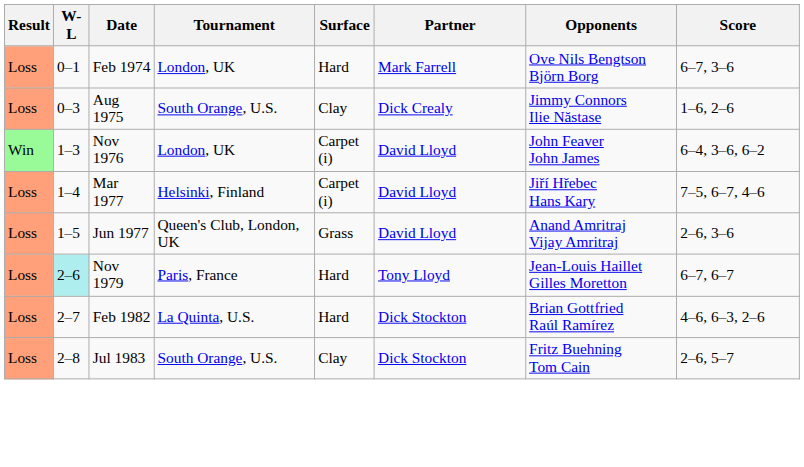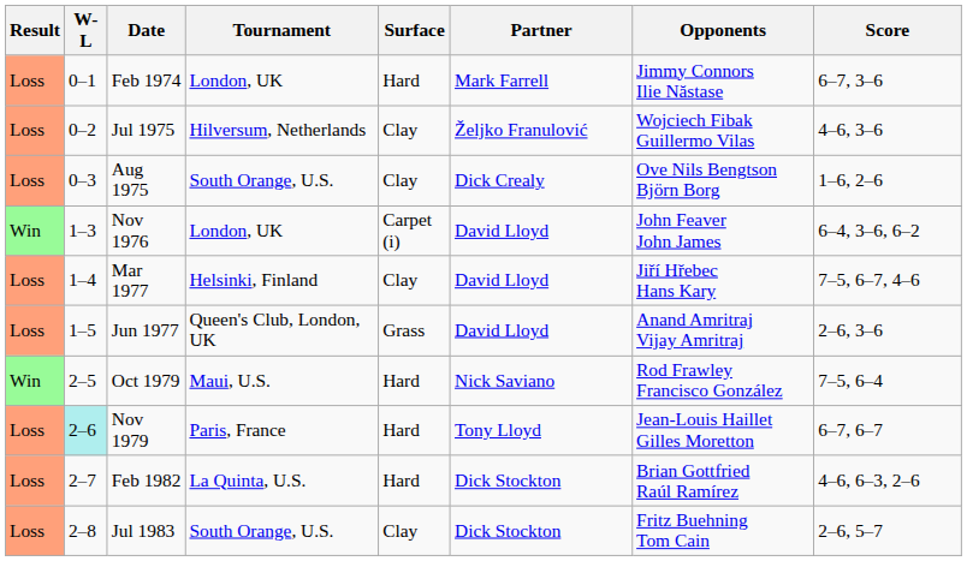Feb 1974 | Opponents: Ove Nils Bengtson Björn Borg -> Jimmy Connors Ilie Năstase
+ row: Loss | 0–2 | Jul 1975 | Hilversum, Netherlands | Clay | Željko Franulović | Wojciech Fibak Guillermo Vilas | 4–6, 3–6
Aug 1975 | Opponents: Jimmy Connors Ilie Năstase -> Ove Nils Bengtson Björn Borg
Mar 1977 | Surface: Carpet (i) -> Clay
+ row: Win | 2–5 | Oct 1979 | Maui, U.S. | Hard | Nick Saviano | Rod Frawley Francisco González | 7–5, 6–4
